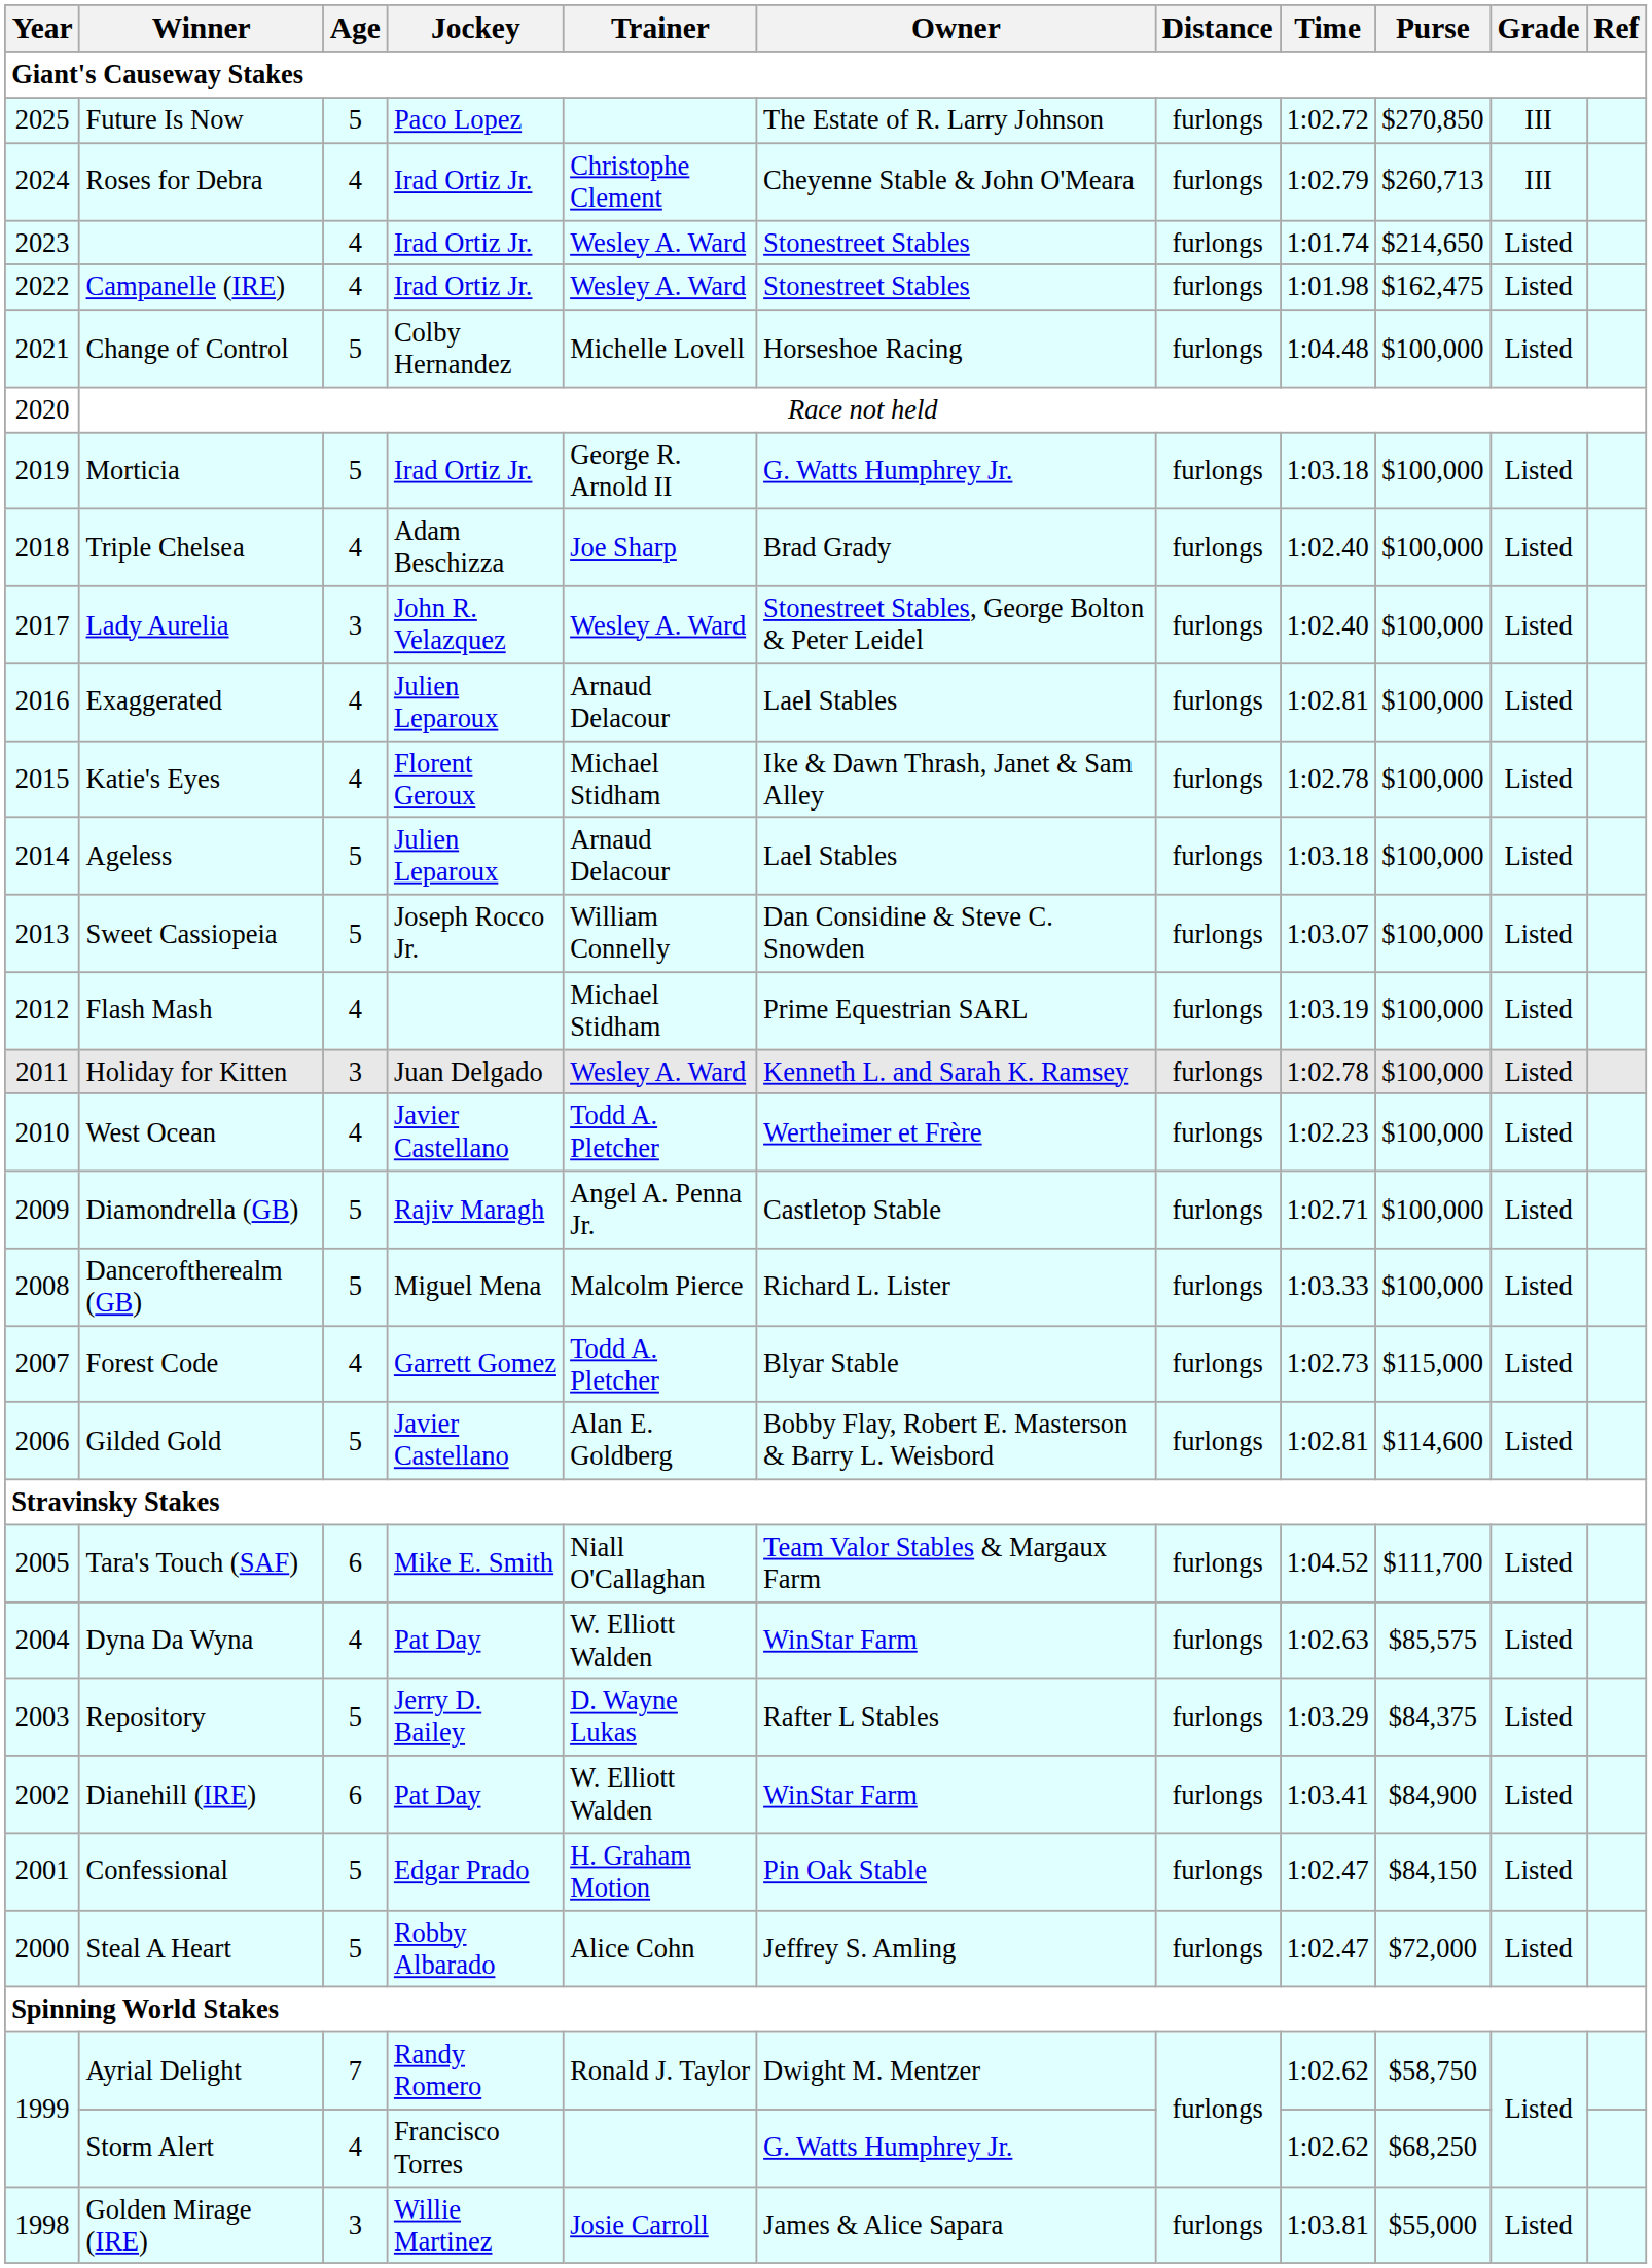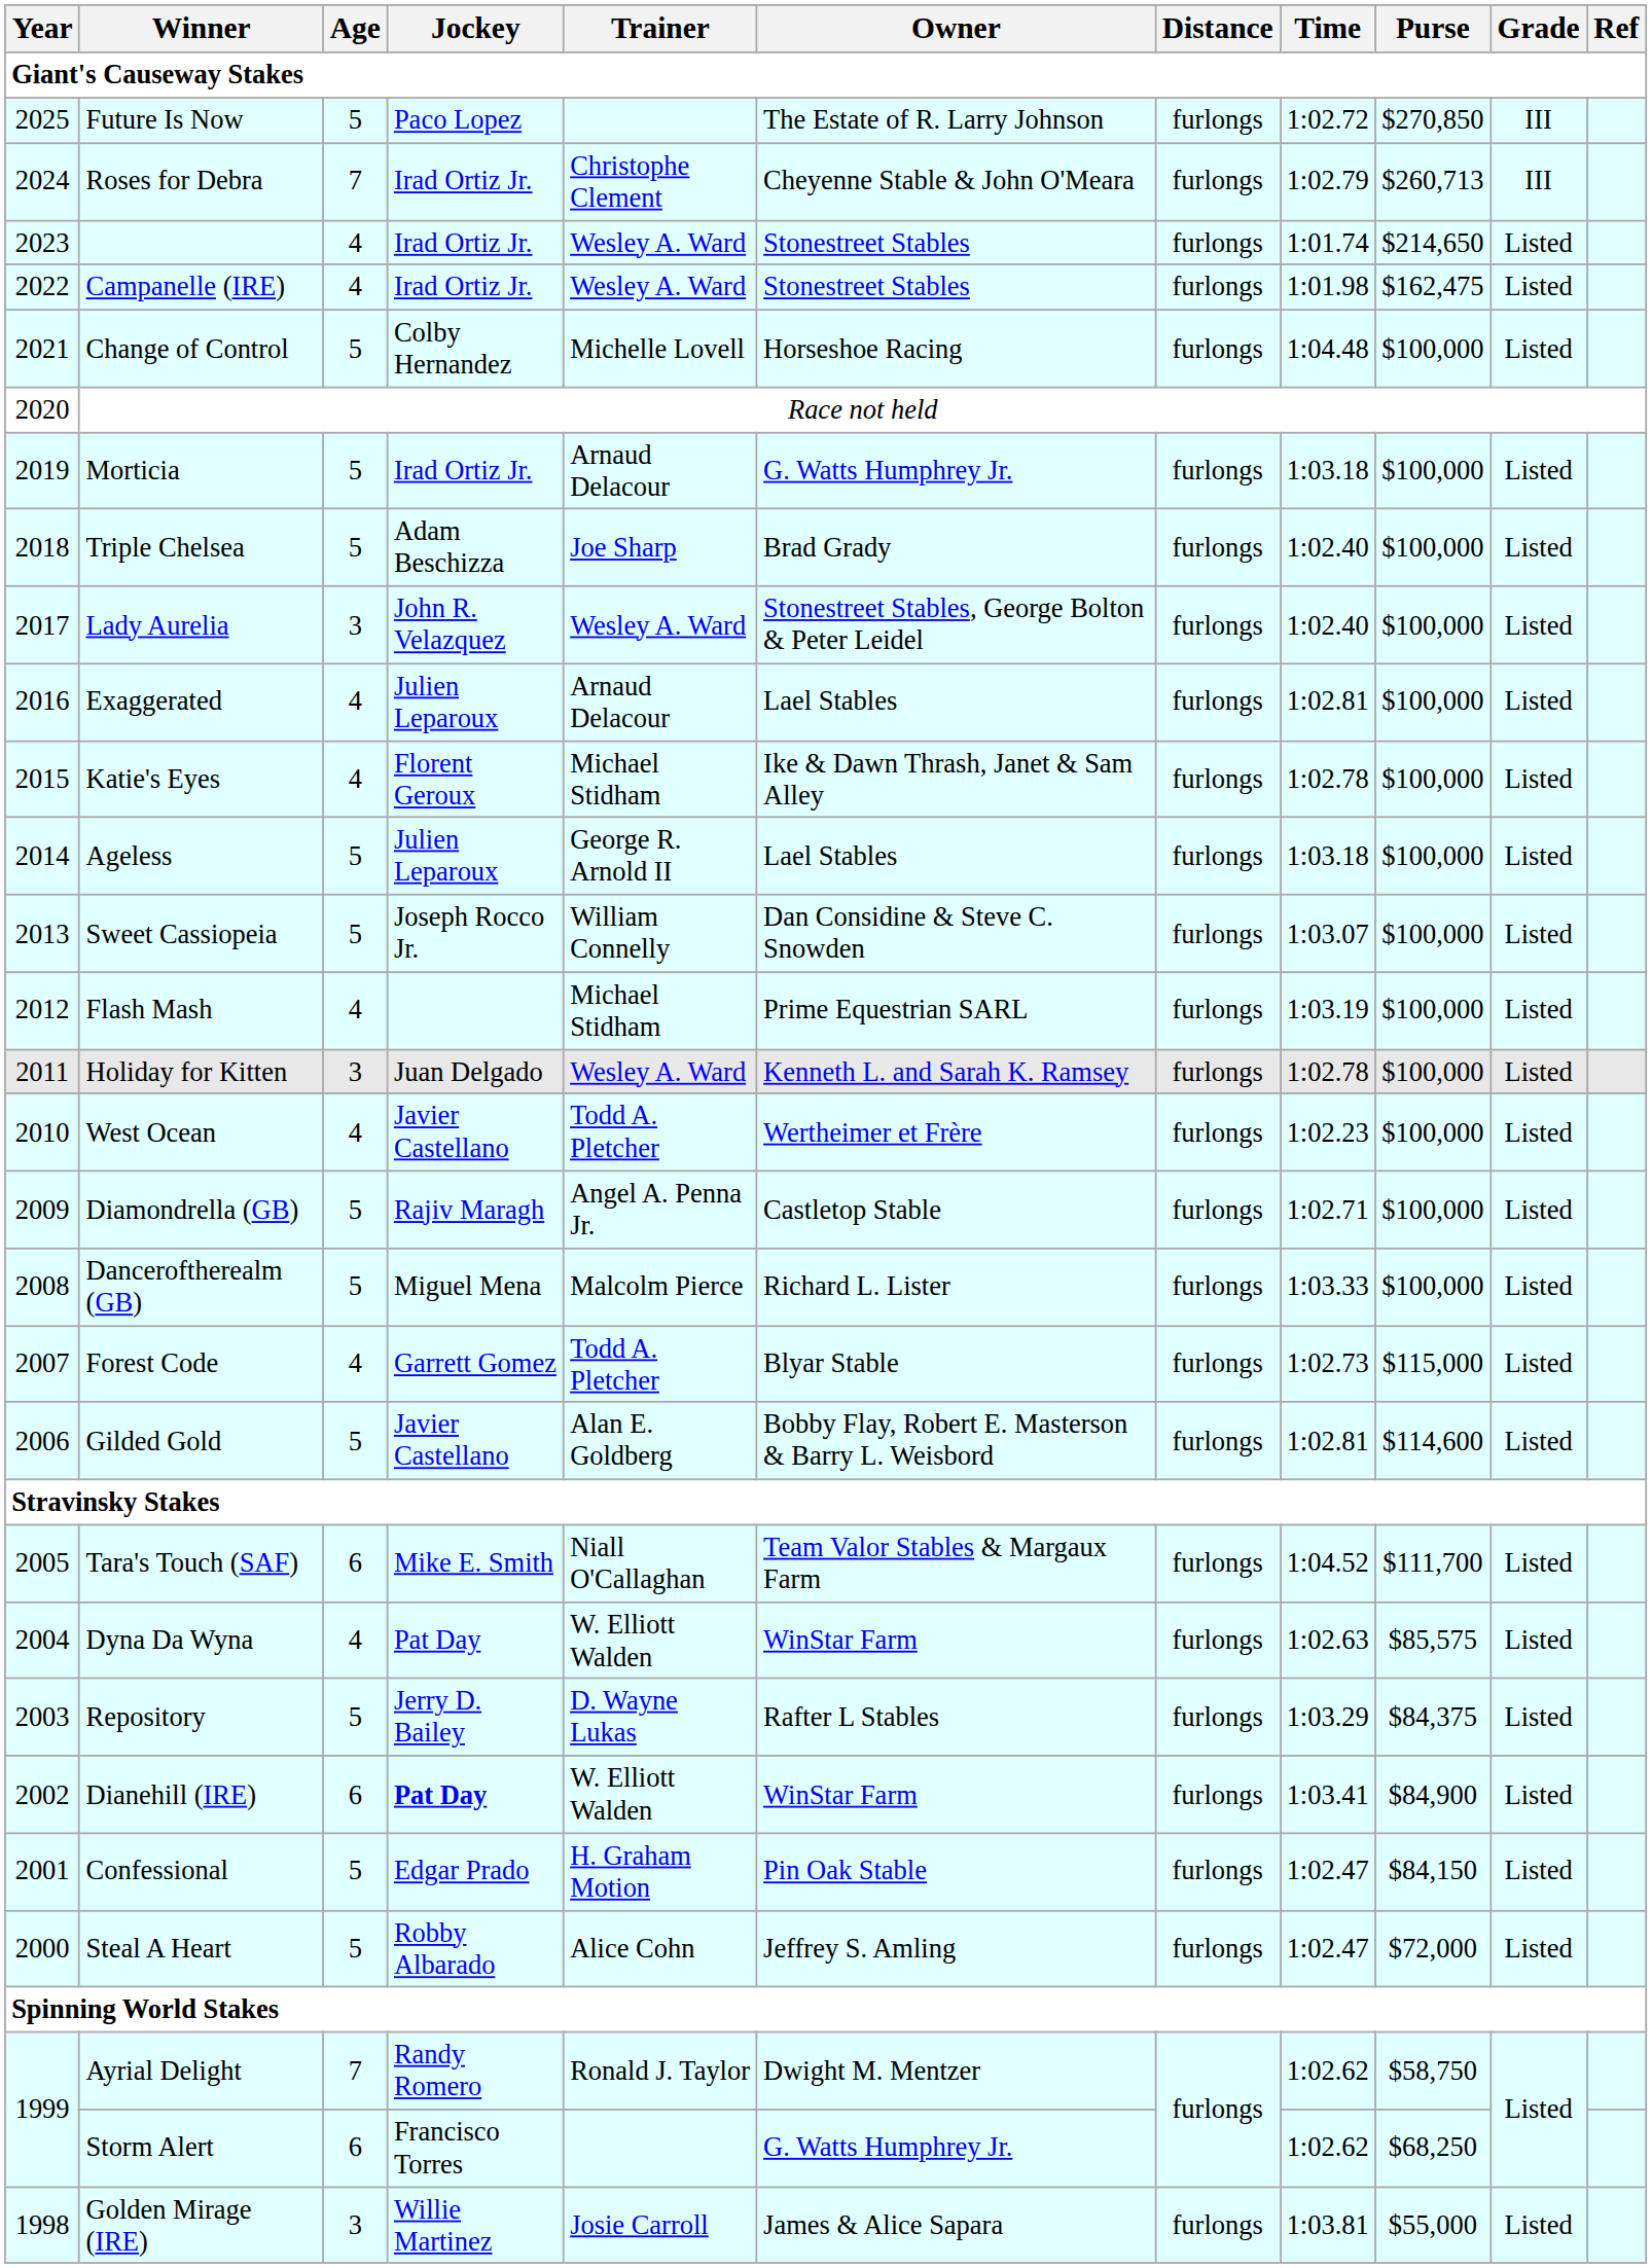Roses for Debra | Age: 4 -> 7
Morticia | Trainer: George R. Arnold II -> Arnaud Delacour
Triple Chelsea | Age: 4 -> 5
Ageless | Trainer: Arnaud Delacour -> George R. Arnold II
Dianehill (IRE) | Jockey: normal -> bold
Storm Alert | Age: 4 -> 6
